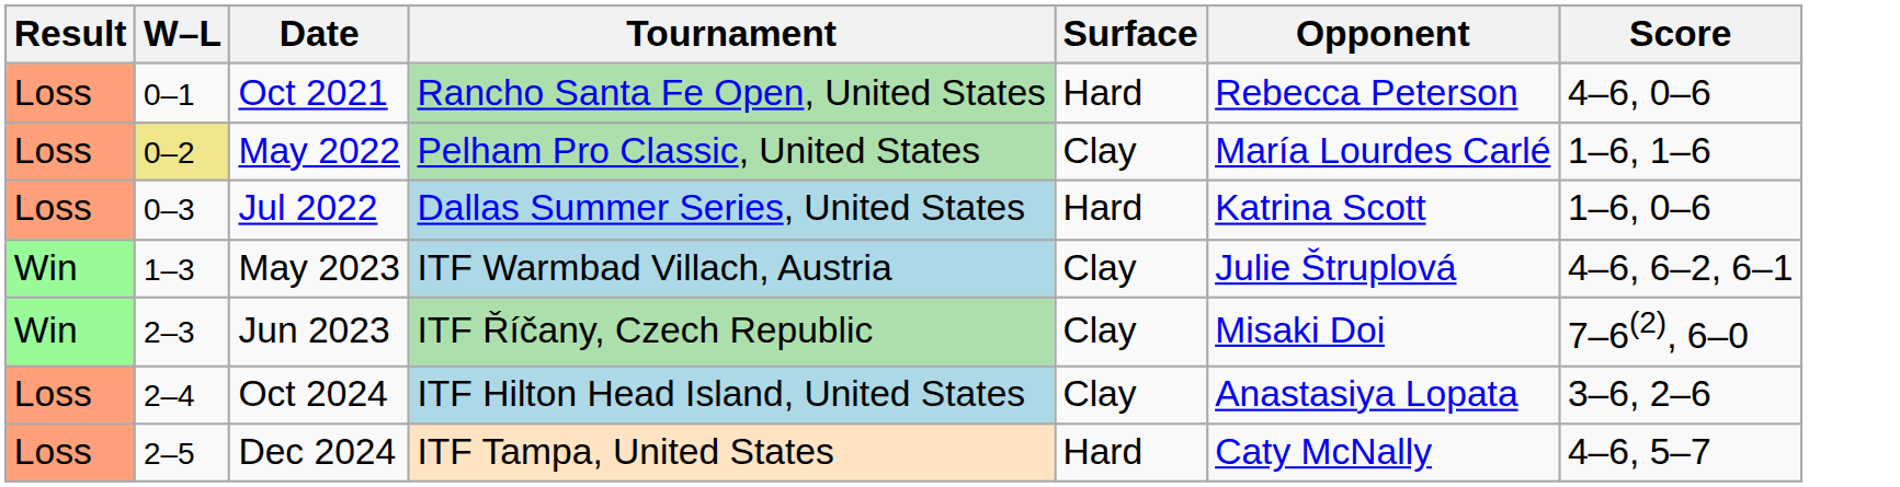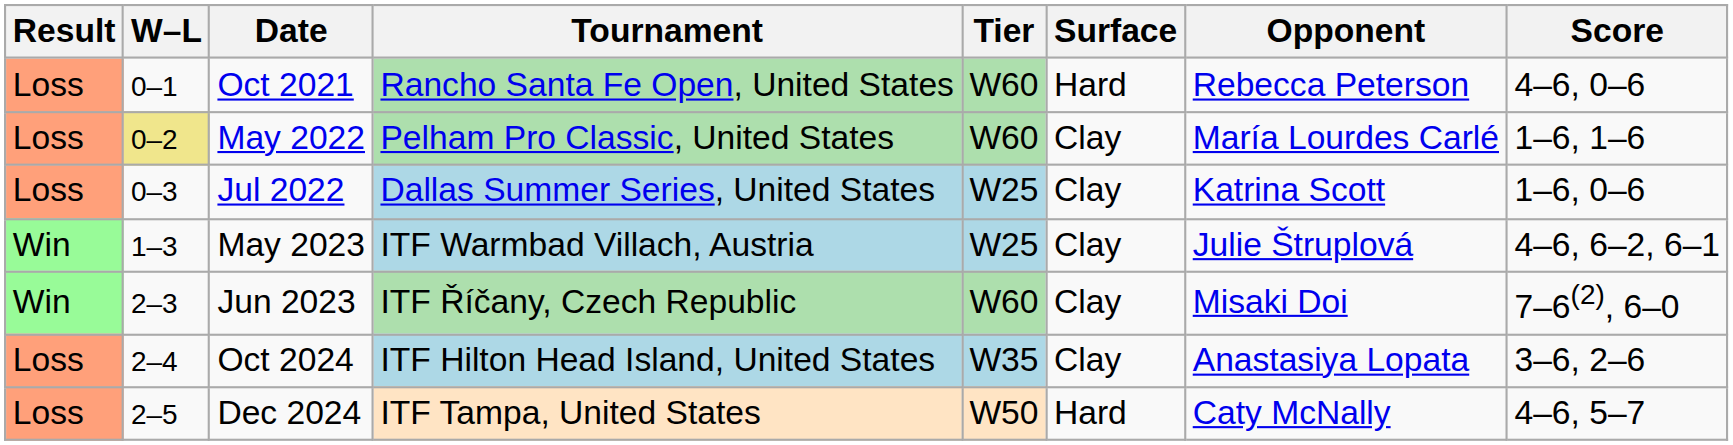+ column: Tier | W60 | W60 | W25 | W25 | W60 | W35 | W50
Jul 2022 | Surface: Hard -> Clay
